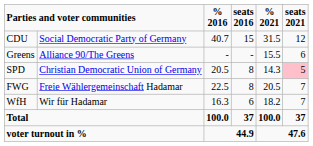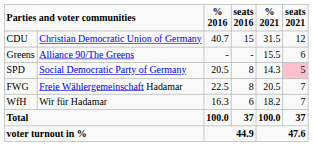CDU | column 2: Social Democratic Party of Germany -> Christian Democratic Union of Germany
SPD | column 2: Christian Democratic Union of Germany -> Social Democratic Party of Germany
